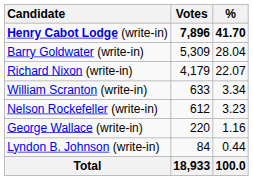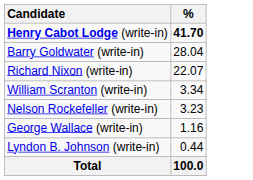- column: Votes | 7,896 | 5,309 | 4,179 | 633 | 612 | 220 | 84 | 18,933
